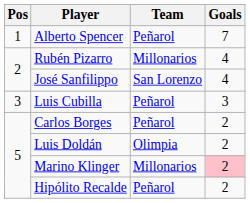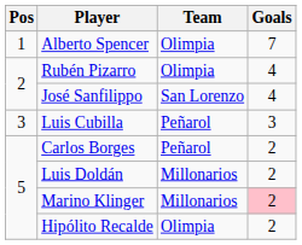Alberto Spencer | Team: Peñarol -> Olimpia
Rubén Pizarro | Team: Millonarios -> Olimpia
Luis Doldán | Team: Olimpia -> Millonarios
Hipólito Recalde | Team: Peñarol -> Olimpia
